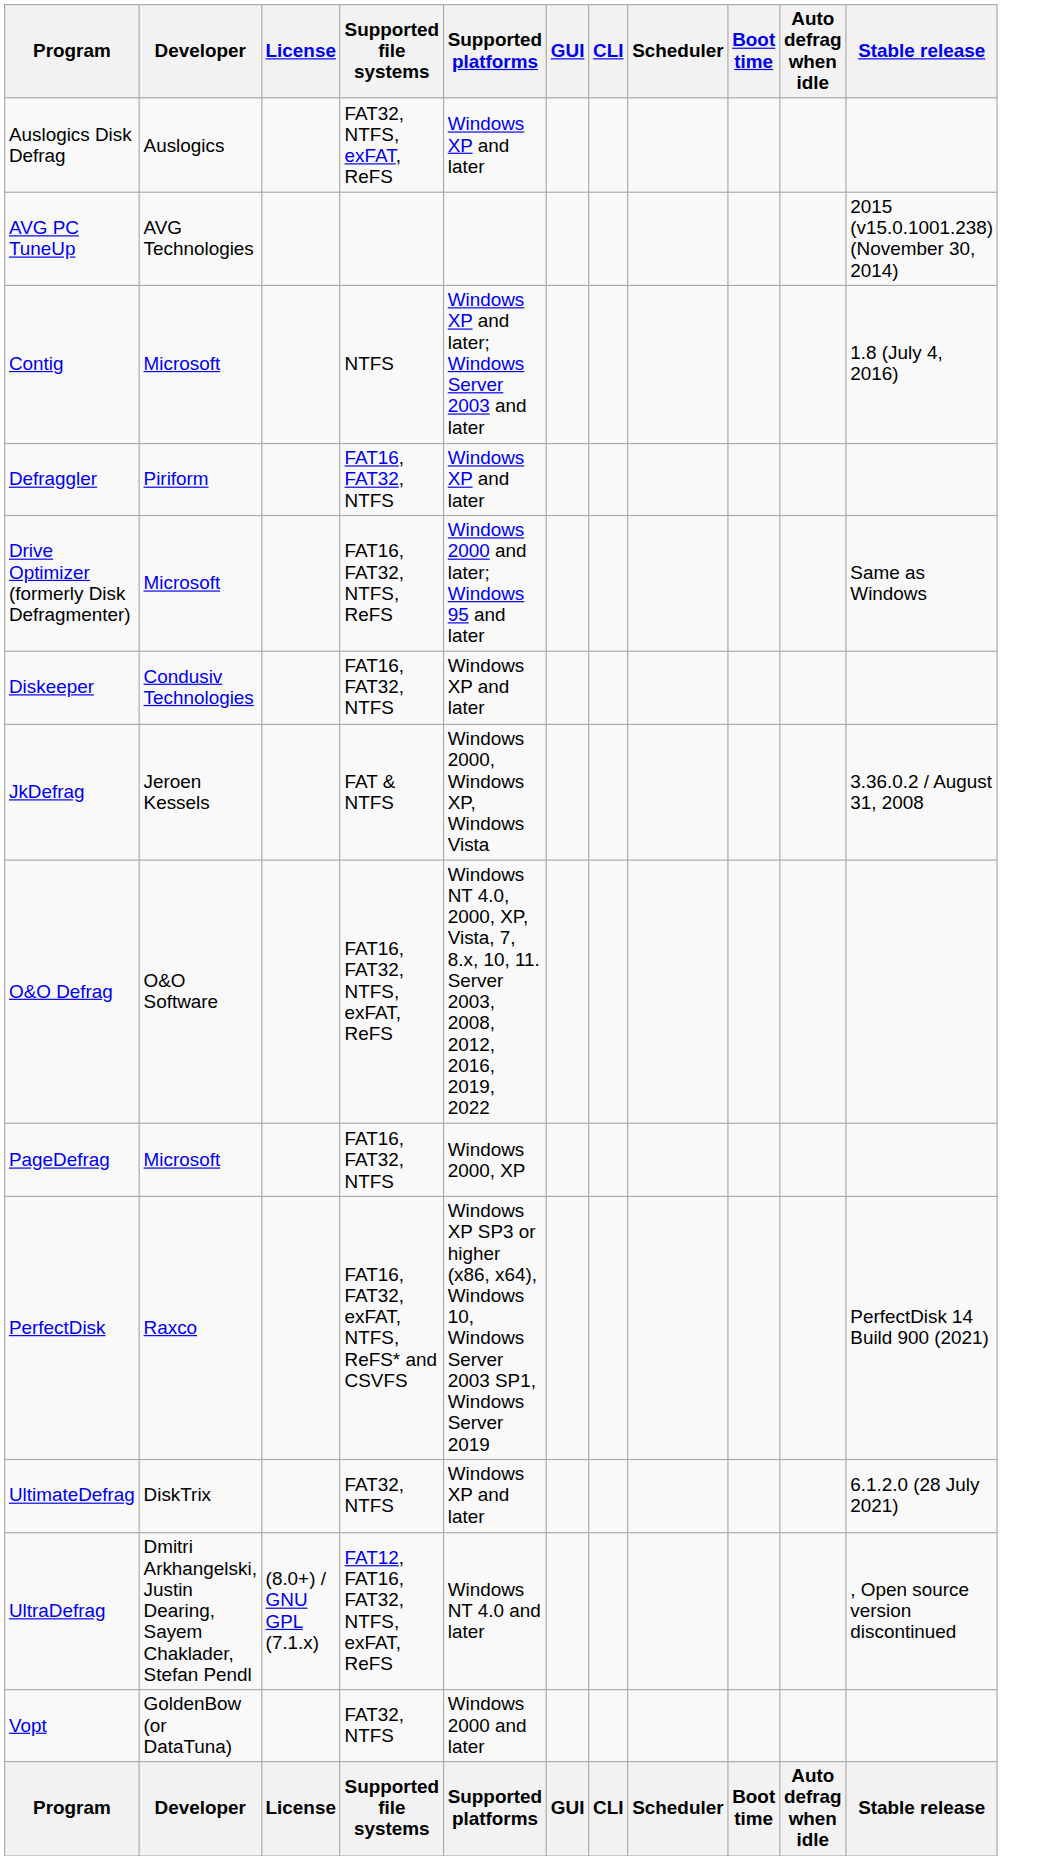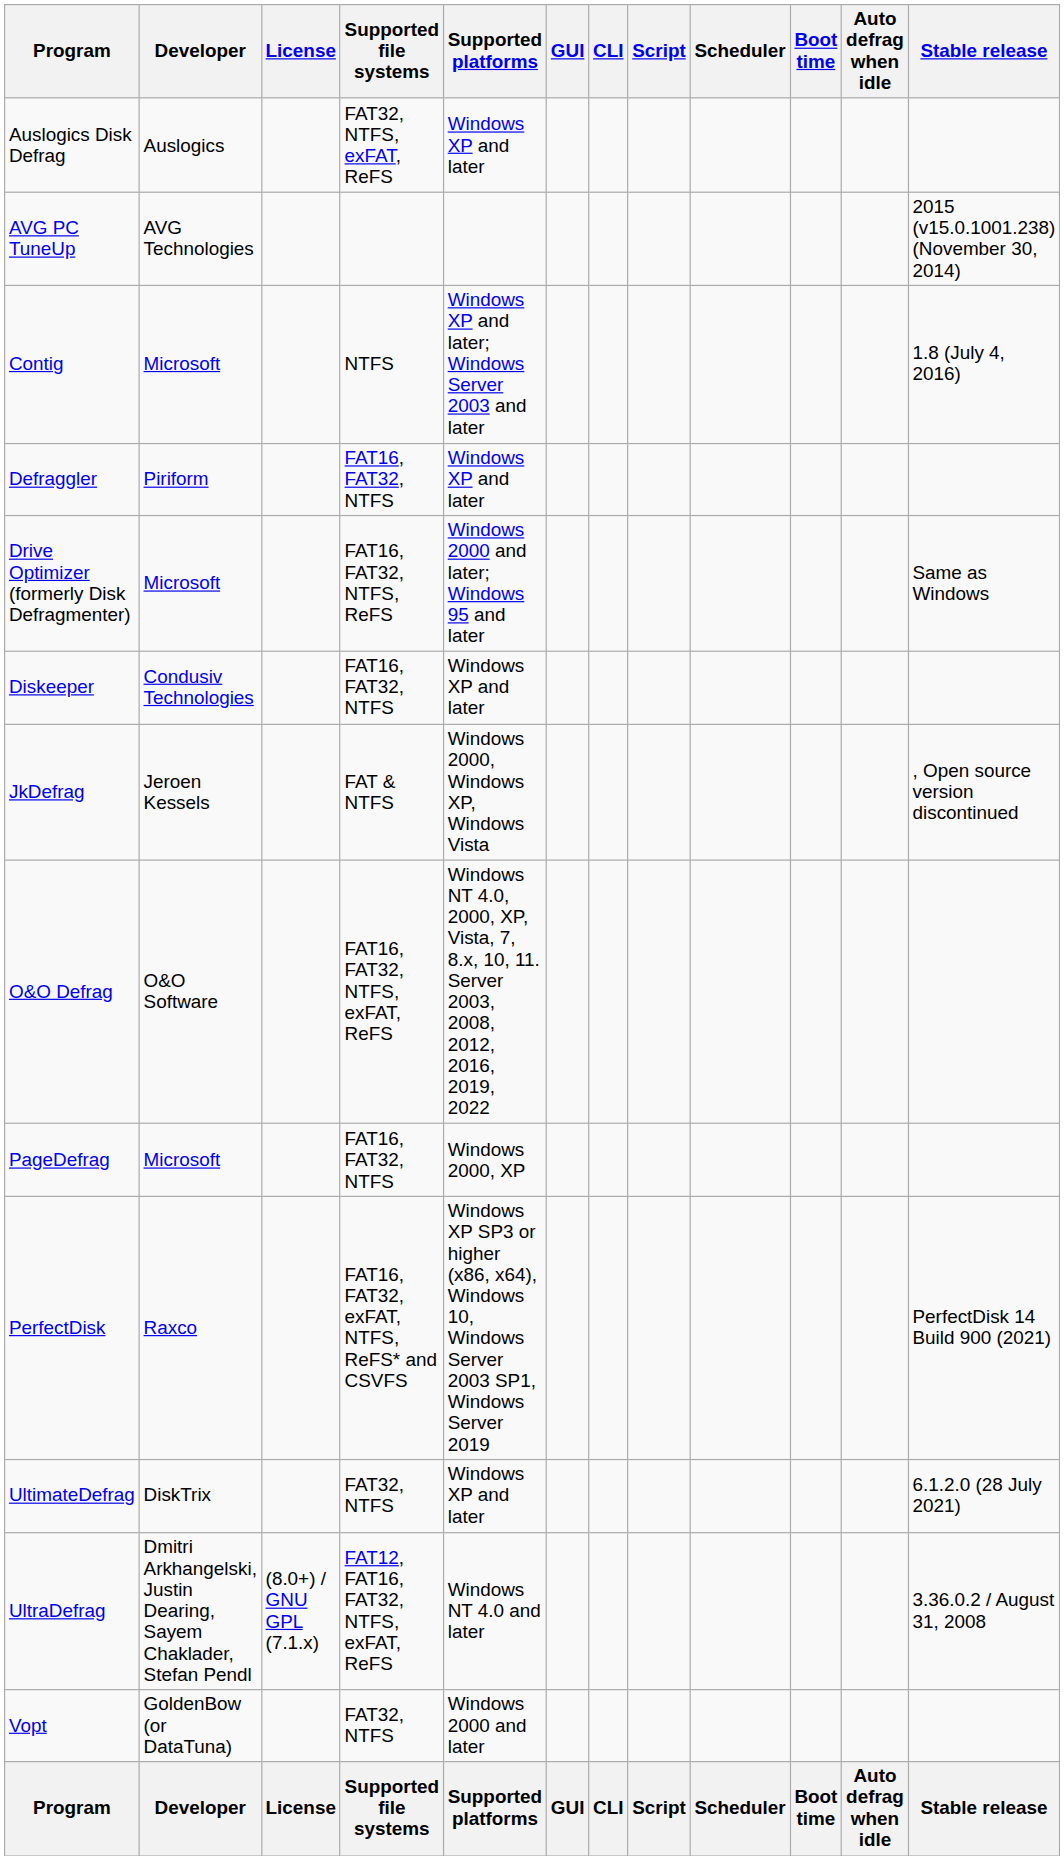+ column: Script | Script
JkDefrag | Stable release: 3.36.0.2 / August 31, 2008 -> , Open source version discontinued
UltraDefrag | Stable release: , Open source version discontinued -> 3.36.0.2 / August 31, 2008
